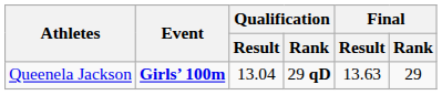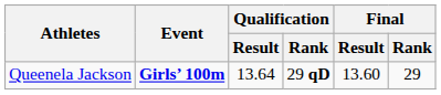Queenela Jackson | Qualification / Result: 13.04 -> 13.64
Queenela Jackson | Final / Result: 13.63 -> 13.60
